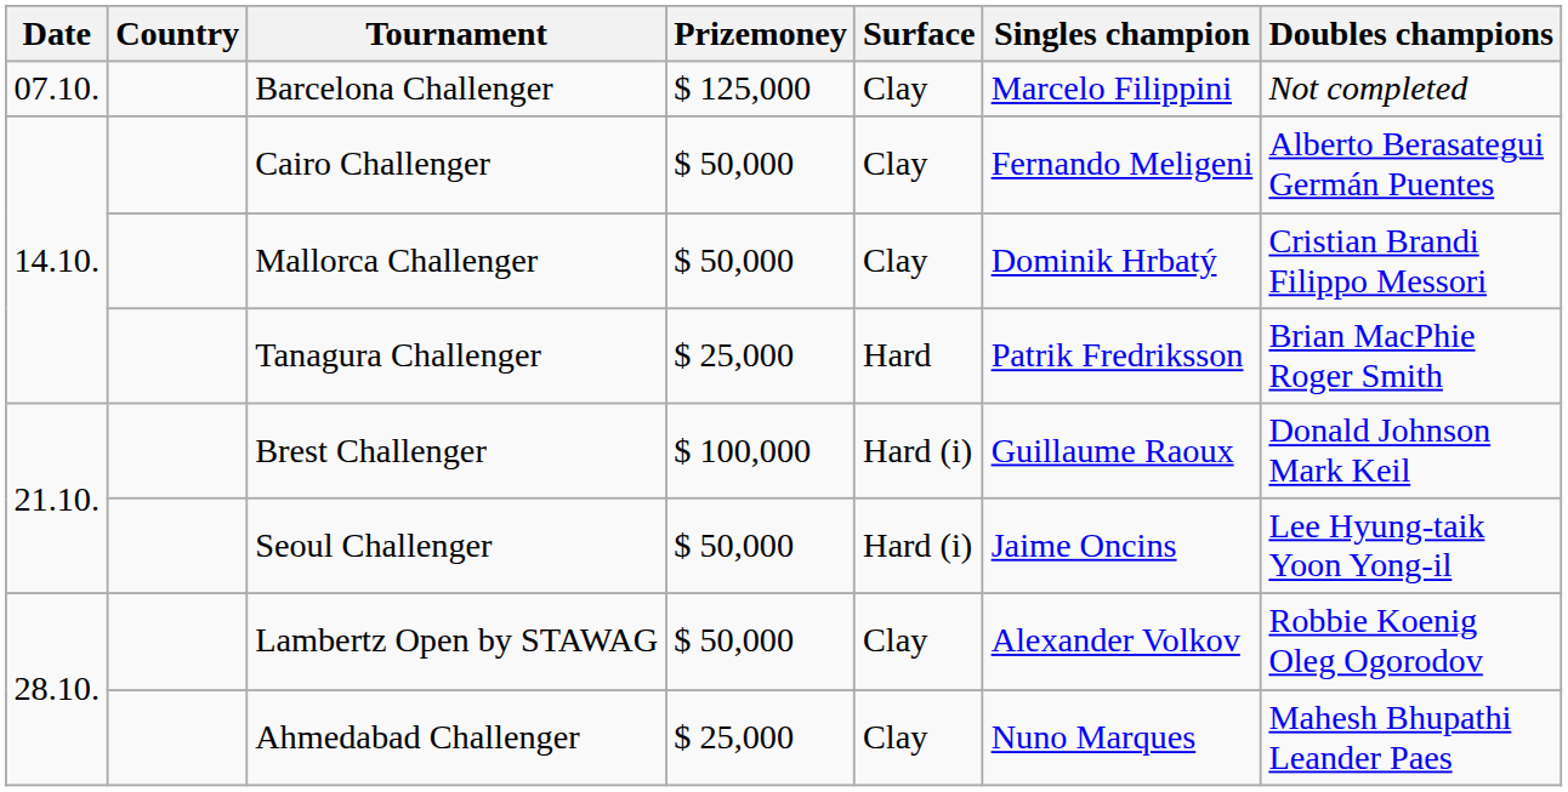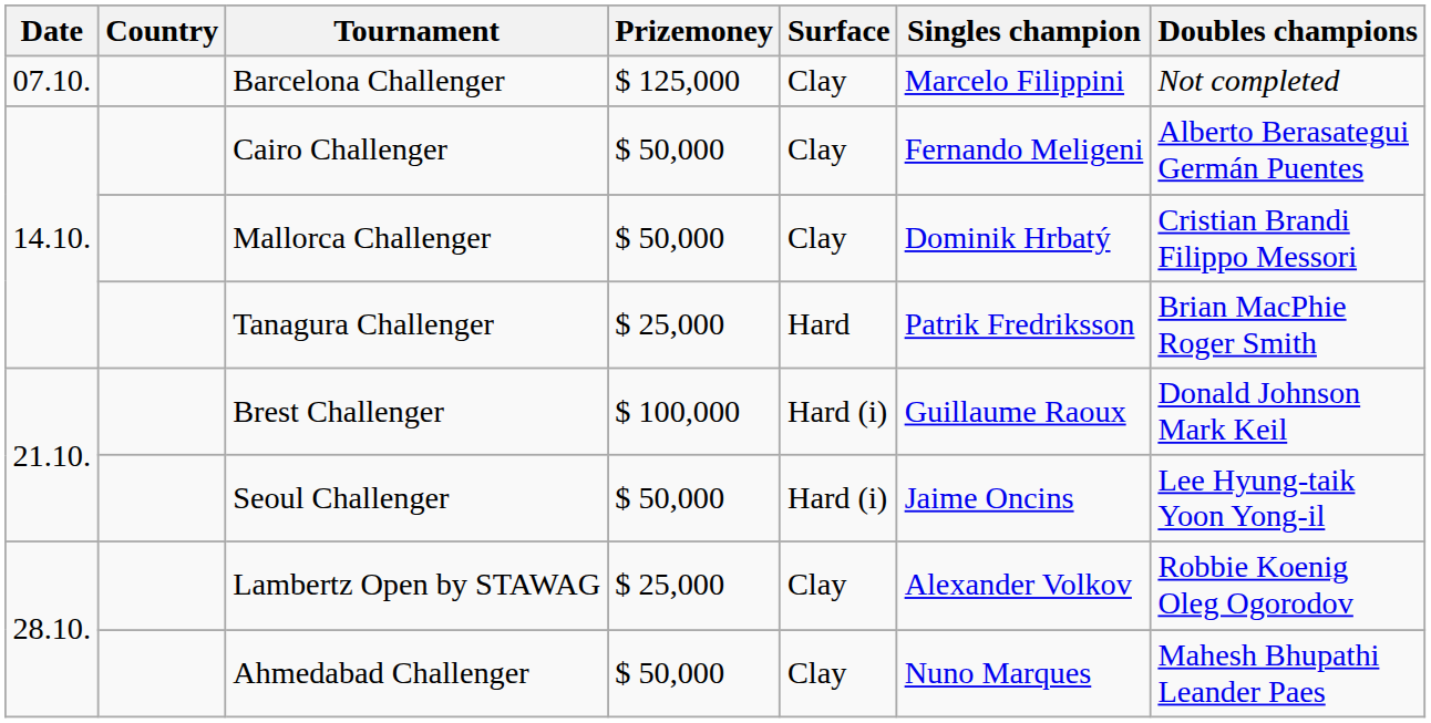Lambertz Open by STAWAG | Prizemoney: $ 50,000 -> $ 25,000
Ahmedabad Challenger | Prizemoney: $ 25,000 -> $ 50,000
